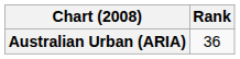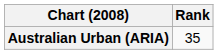Australian Urban (ARIA) | Rank: 36 -> 35
